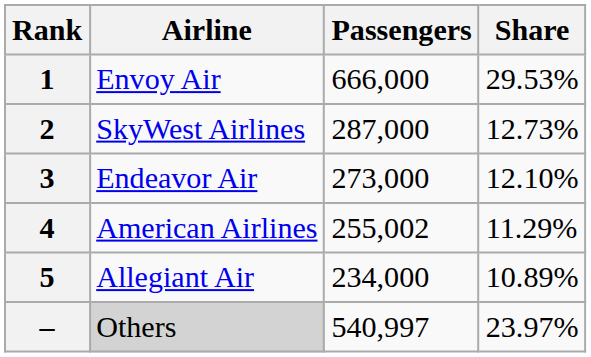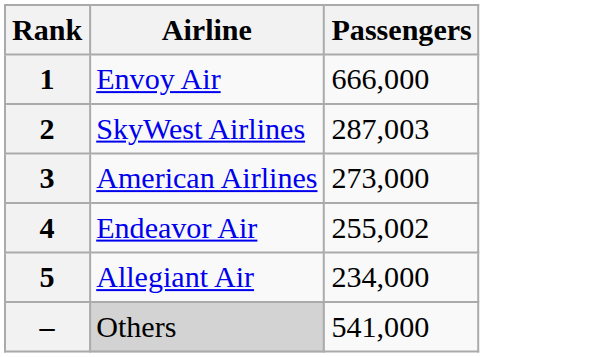- column: Share | 29.53% | 12.73% | 12.10% | 11.29% | 10.89% | 23.97%
2 | Passengers: 287,000 -> 287,003
3 | Airline: Endeavor Air -> American Airlines
4 | Airline: American Airlines -> Endeavor Air
– | Passengers: 540,997 -> 541,000
